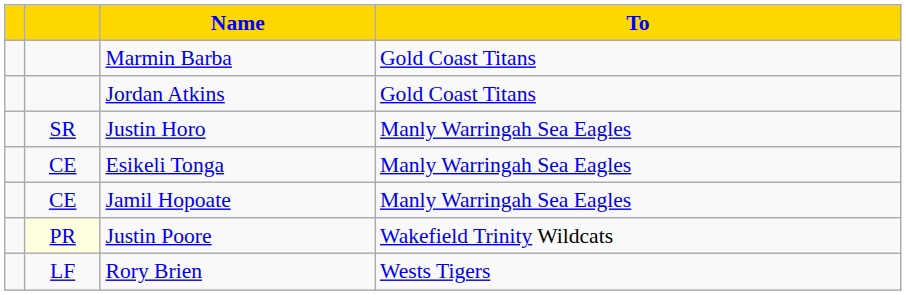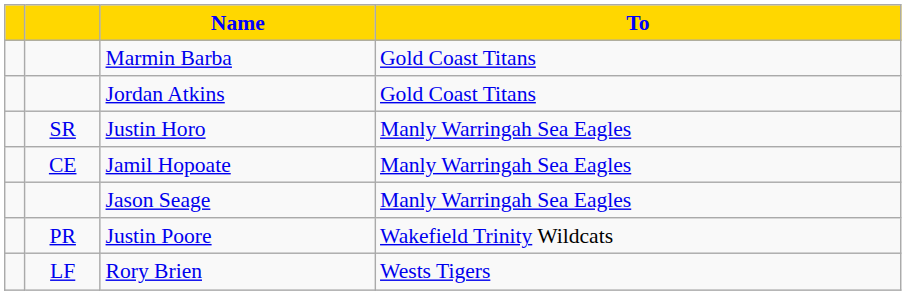- row: CE | Esikeli Tonga | Manly Warringah Sea Eagles
+ row: Jason Seage | Manly Warringah Sea Eagles
Justin Poore | column 2: lightyellow background -> no background
